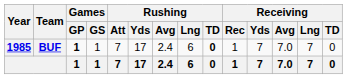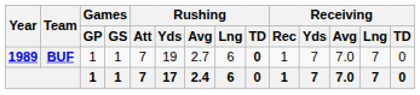BUF | Year: 1985 -> 1989
BUF | Games / GP: bold -> normal
BUF | Rushing / Yds: 17 -> 19
BUF | Rushing / Avg: 2.4 -> 2.7
